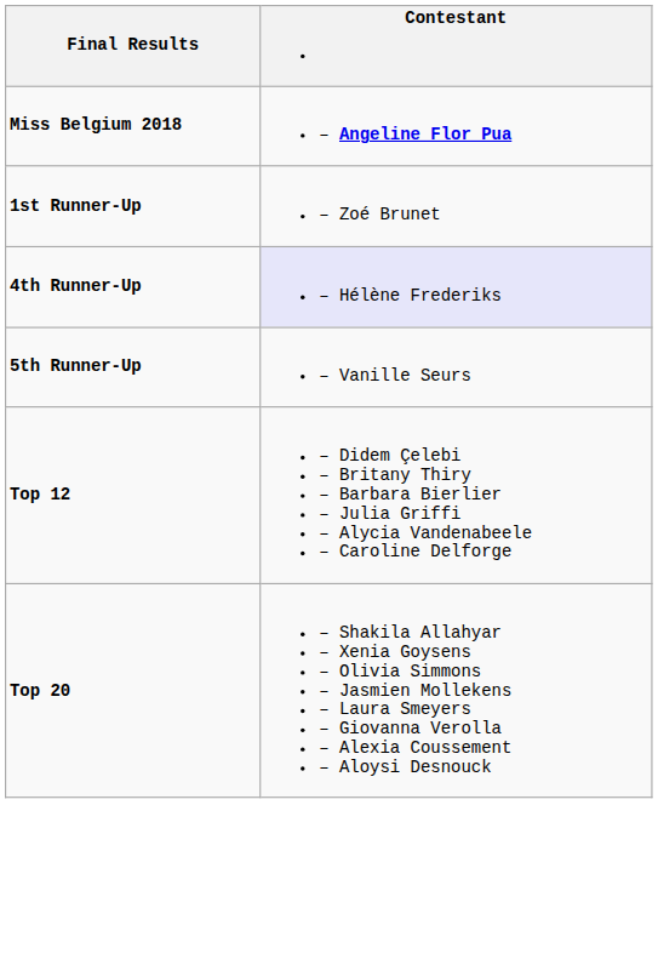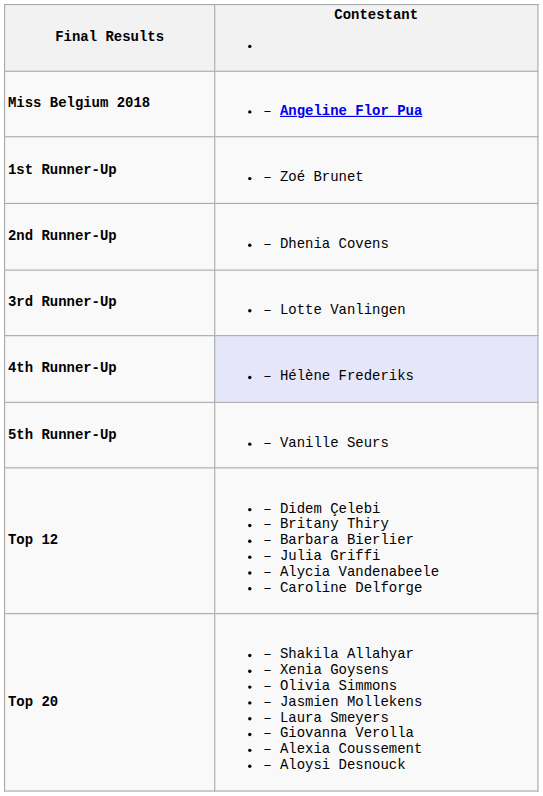+ row: 2nd Runner-Up | – Dhenia Covens
+ row: 3rd Runner-Up | – Lotte Vanlingen
